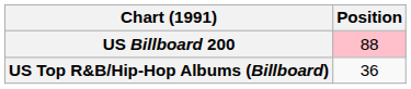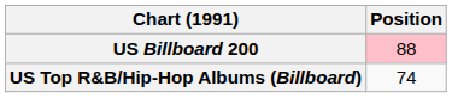US Top R&B/Hip-Hop Albums (Billboard) | Position: 36 -> 74
